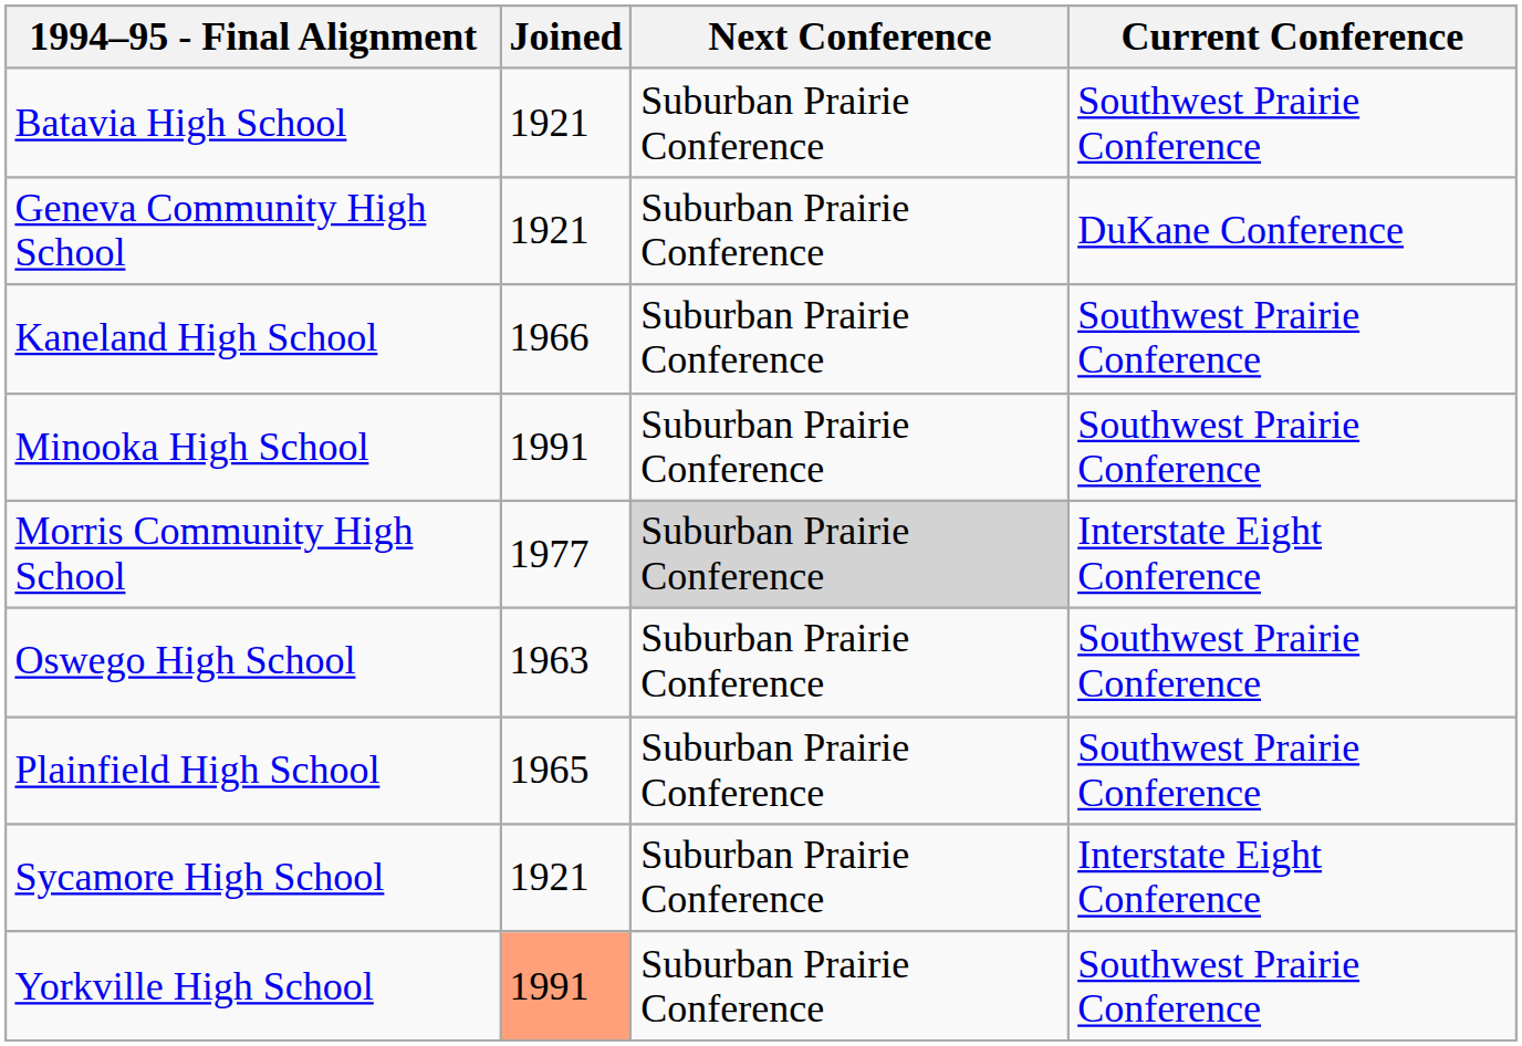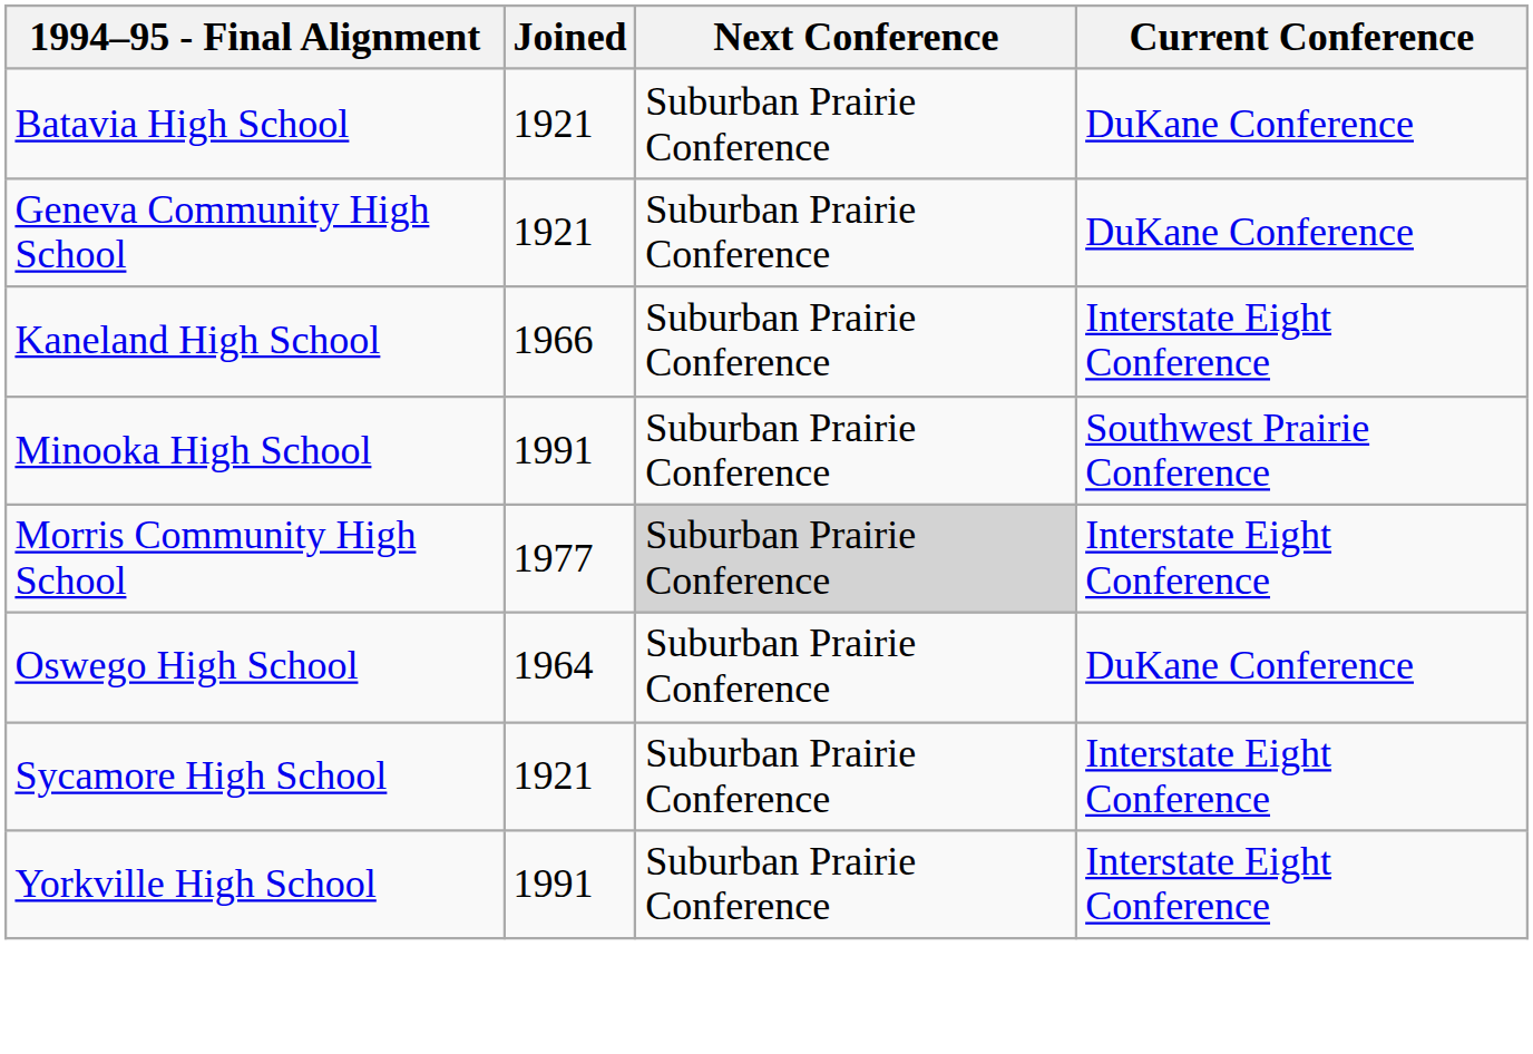Batavia High School | Current Conference: Southwest Prairie Conference -> DuKane Conference
Kaneland High School | Current Conference: Southwest Prairie Conference -> Interstate Eight Conference
Oswego High School | Joined: 1963 -> 1964
Oswego High School | Current Conference: Southwest Prairie Conference -> DuKane Conference
- row: Plainfield High School | 1965 | Suburban Prairie Conference | Southwest Prairie Conference
Yorkville High School | Joined: lightsalmon background -> no background
Yorkville High School | Current Conference: Southwest Prairie Conference -> Interstate Eight Conference
